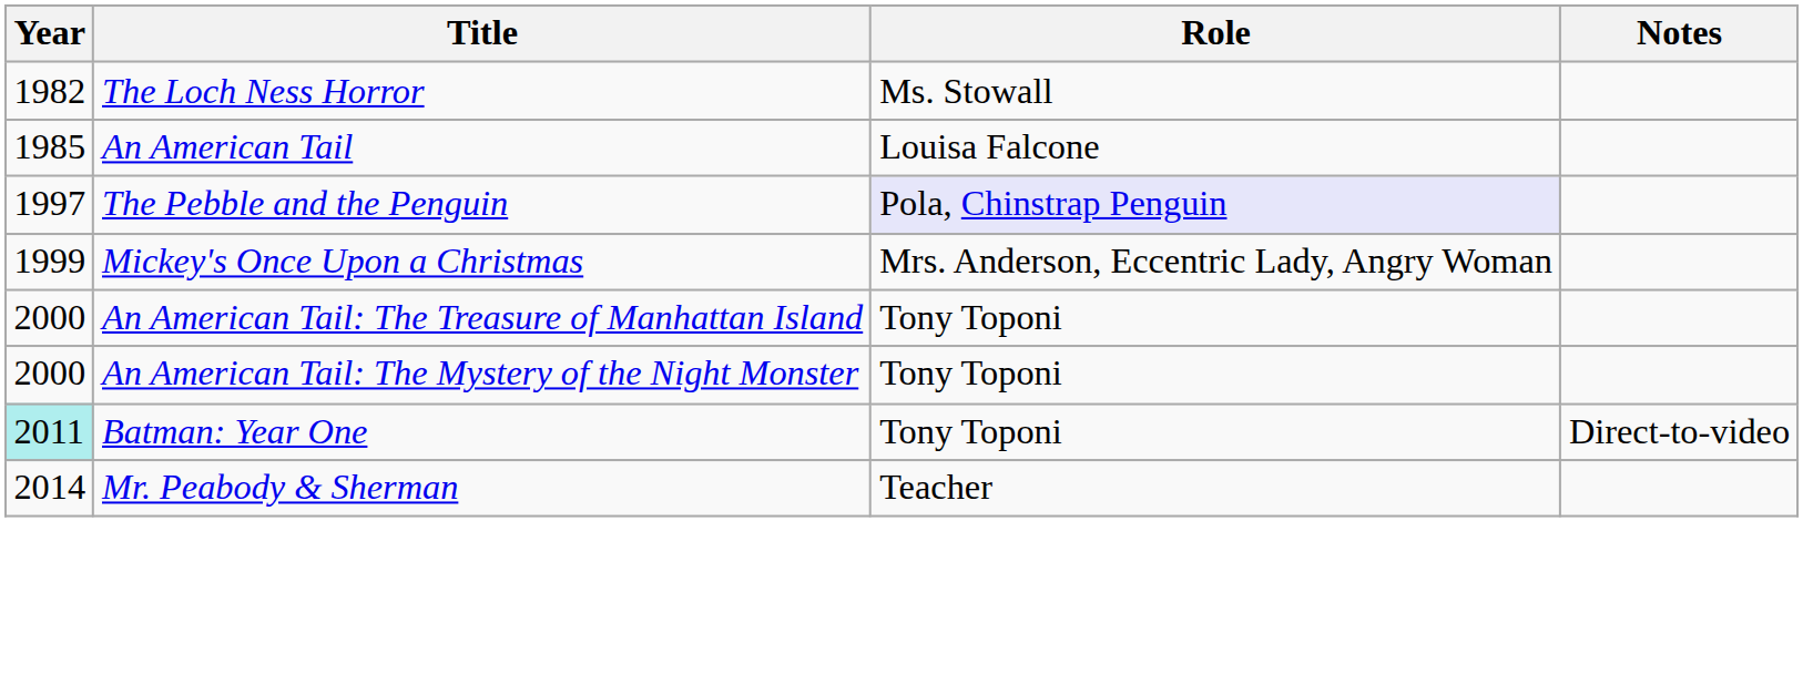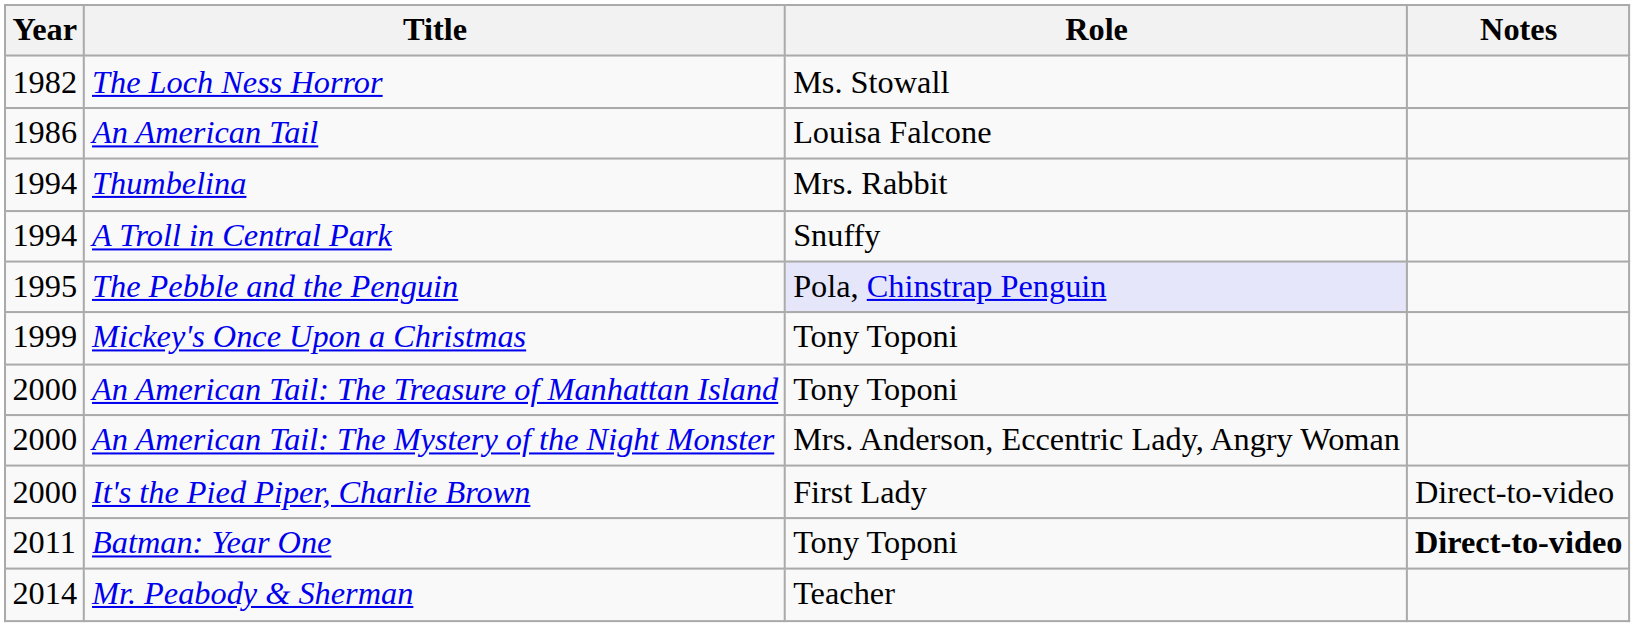An American Tail | Year: 1985 -> 1986
+ row: 1994 | Thumbelina | Mrs. Rabbit
+ row: 1994 | A Troll in Central Park | Snuffy
The Pebble and the Penguin | Year: 1997 -> 1995
Mickey's Once Upon a Christmas | Role: Mrs. Anderson, Eccentric Lady, Angry Woman -> Tony Toponi
An American Tail: The Mystery of the Night Monster | Role: Tony Toponi -> Mrs. Anderson, Eccentric Lady, Angry Woman
+ row: 2000 | It's the Pied Piper, Charlie Brown | First Lady | Direct-to-video
Batman: Year One | Year: paleturquoise background -> no background
Batman: Year One | Notes: normal -> bold
